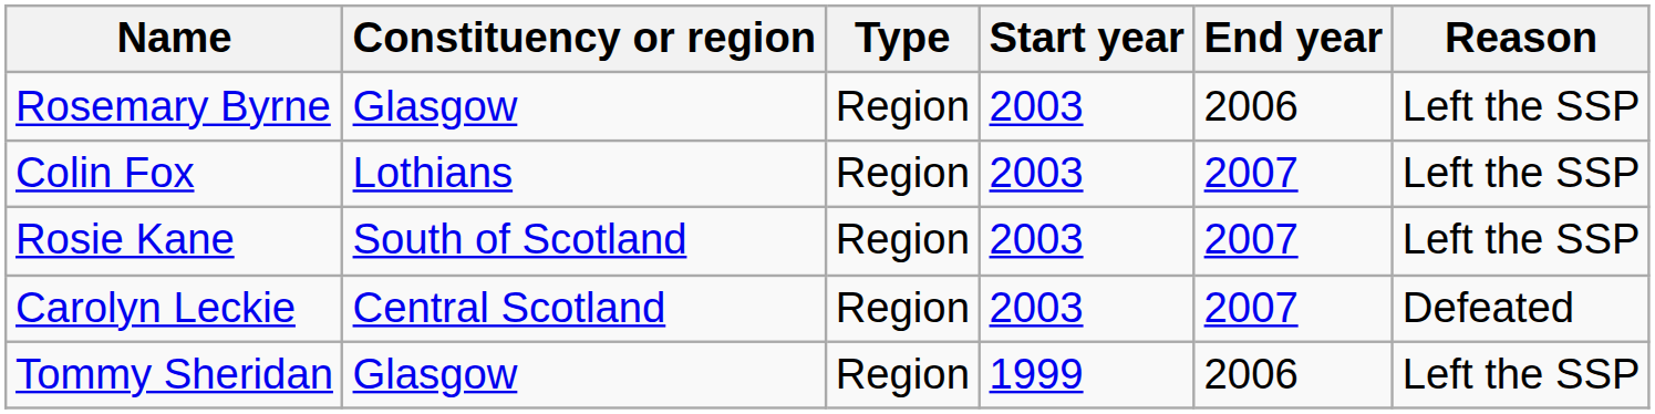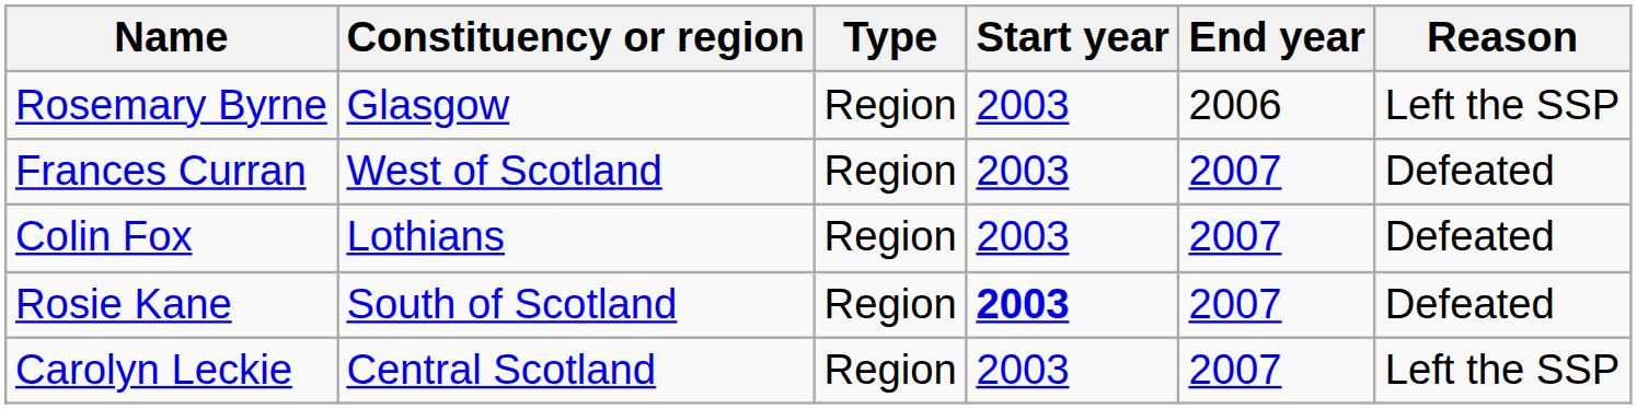+ row: Frances Curran | West of Scotland | Region | 2003 | 2007 | Defeated
Colin Fox | Reason: Left the SSP -> Defeated
Rosie Kane | Start year: normal -> bold
Rosie Kane | Reason: Left the SSP -> Defeated
Carolyn Leckie | Reason: Defeated -> Left the SSP
- row: Tommy Sheridan | Glasgow | Region | 1999 | 2006 | Left the SSP
